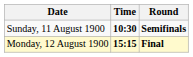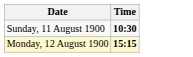- column: Round | Semifinals | Final
